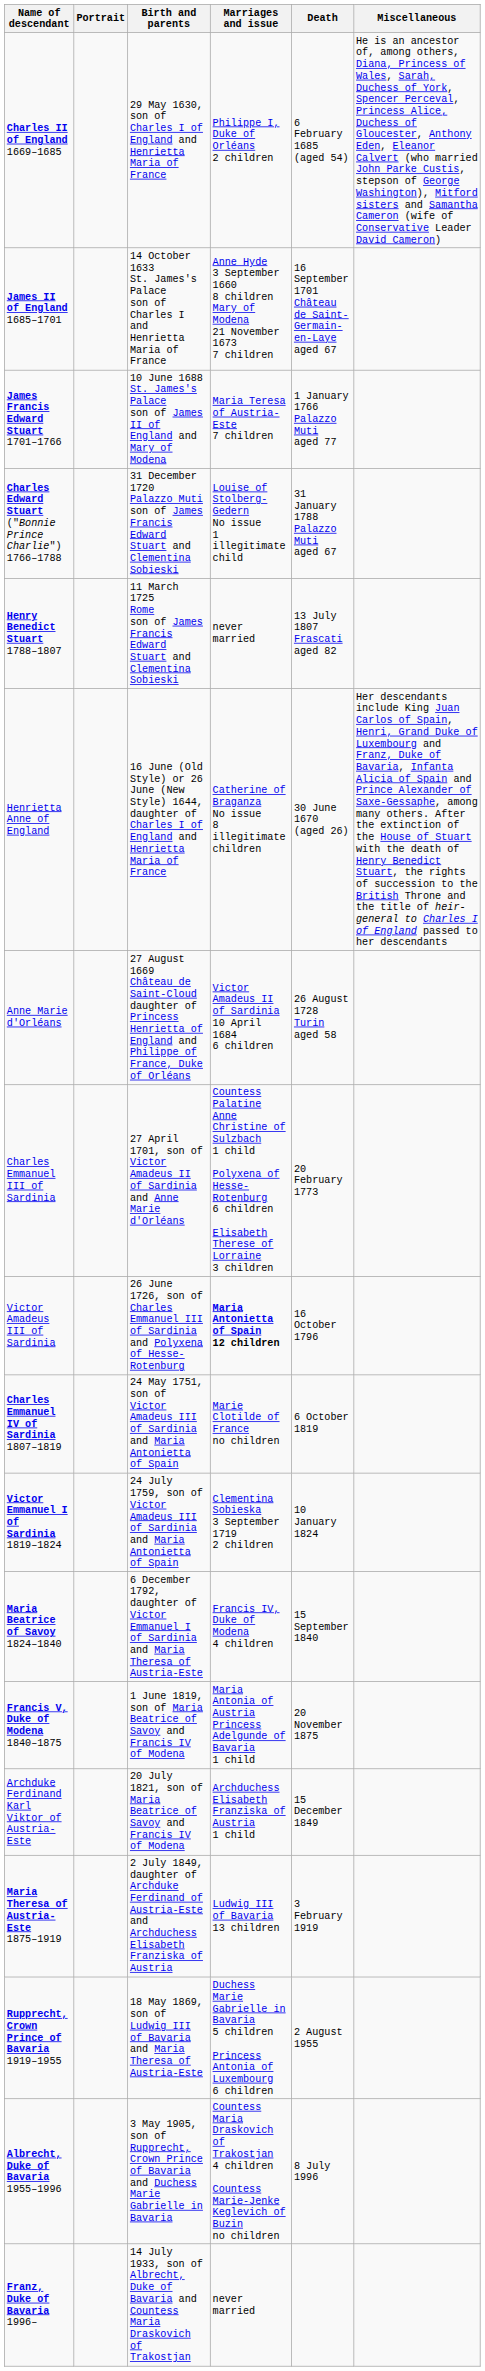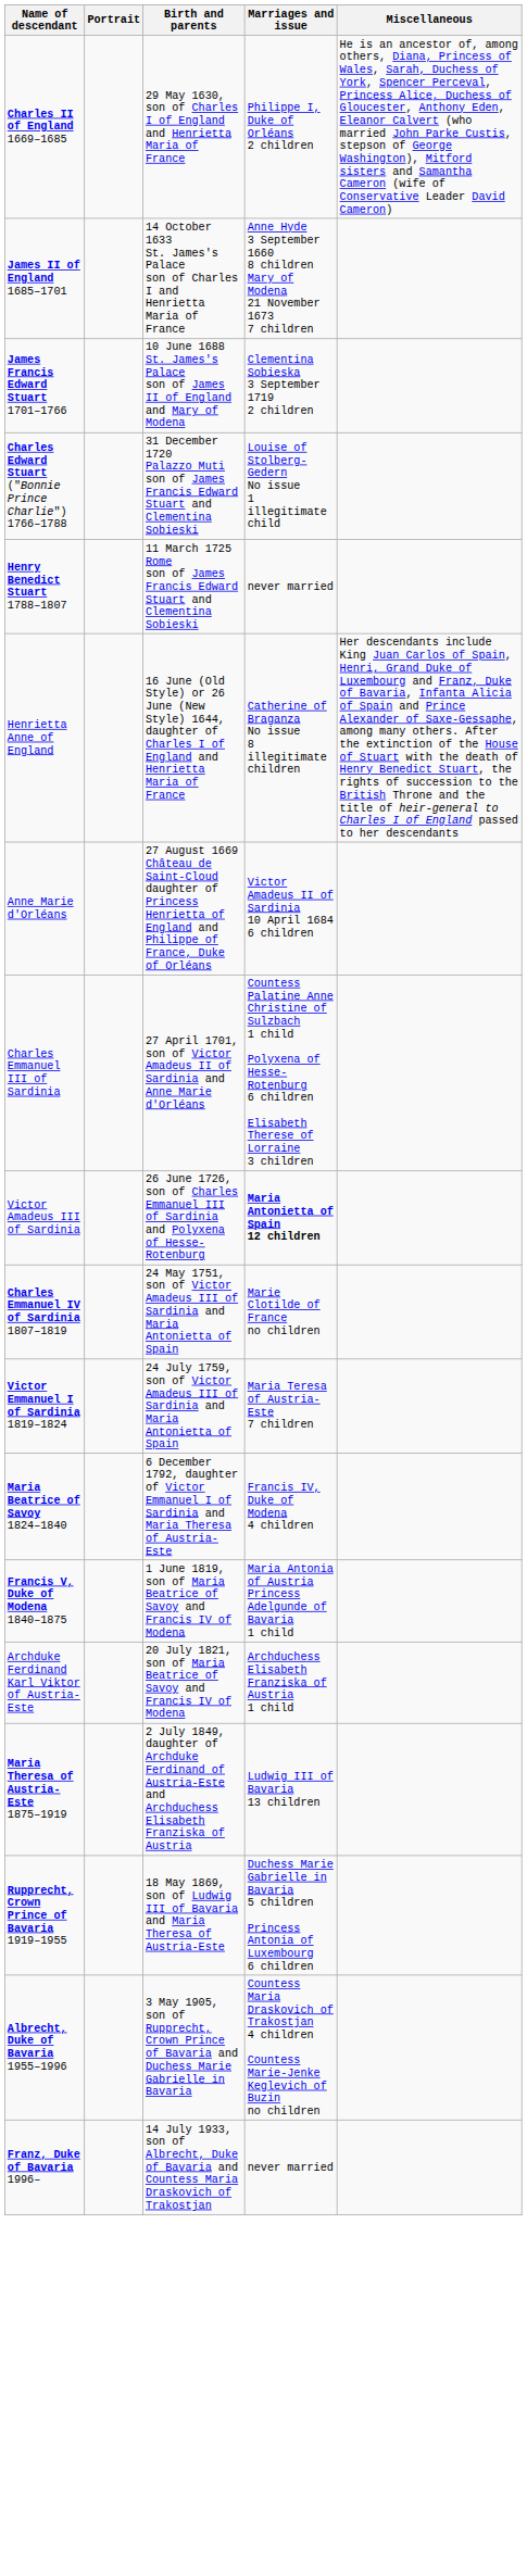- column: Death | 6 February 1685 (aged 54) | 16 September 1701 Château de Saint-Germain-en-Laye aged 67 | 1 January 1766 Palazzo Muti aged 77 | 31 January 1788 Palazzo Muti aged 67 | 13 July 1807 Frascati aged 82 | 30 June 1670 (aged 26) | 26 August 1728 Turin aged 58 | 20 February 1773 | 16 October 1796 | 6 October 1819 | 10 January 1824 | 15 September 1840 | 20 November 1875 | 15 December 1849 | 3 February 1919 | 2 August 1955 | 8 July 1996
James Francis Edward Stuart 1701–1766 | Marriages and issue: Maria Teresa of Austria-Este 7 children -> Clementina Sobieska 3 September 1719 2 children
Victor Emmanuel I of Sardinia 1819–1824 | Marriages and issue: Clementina Sobieska 3 September 1719 2 children -> Maria Teresa of Austria-Este 7 children
